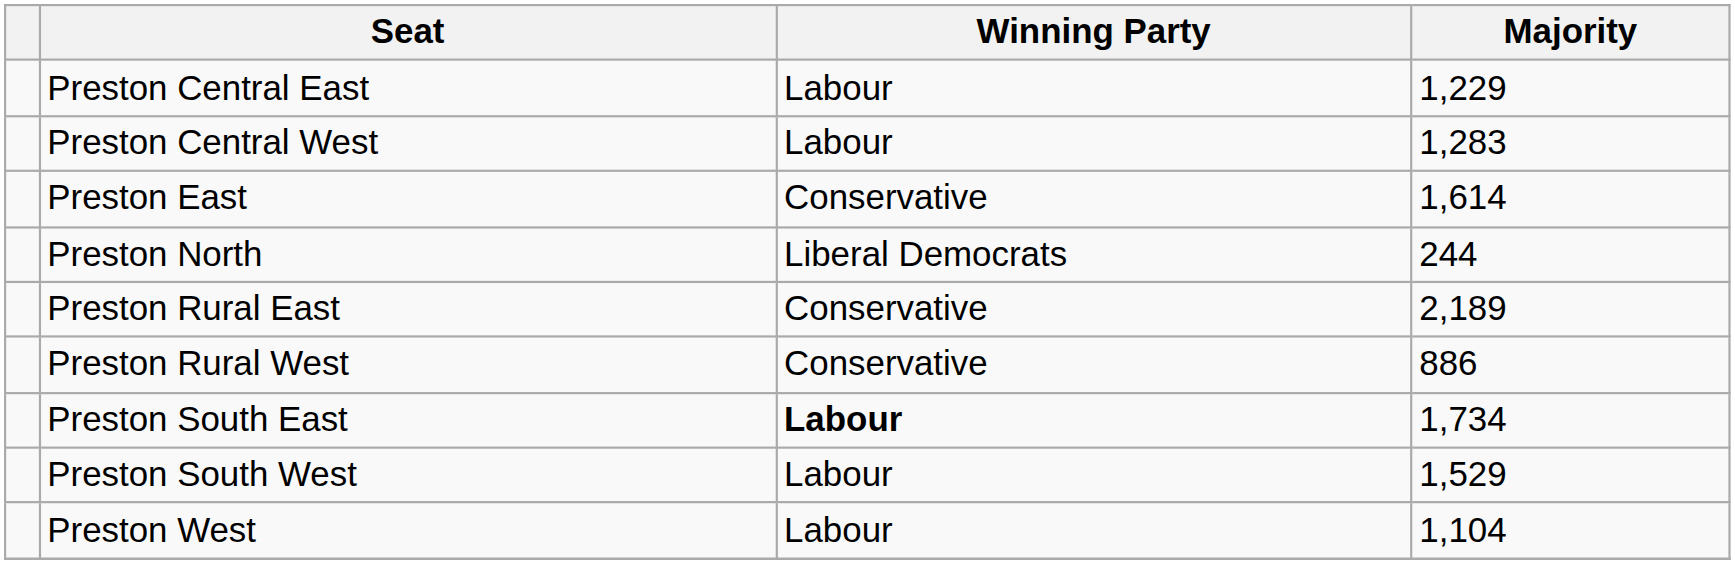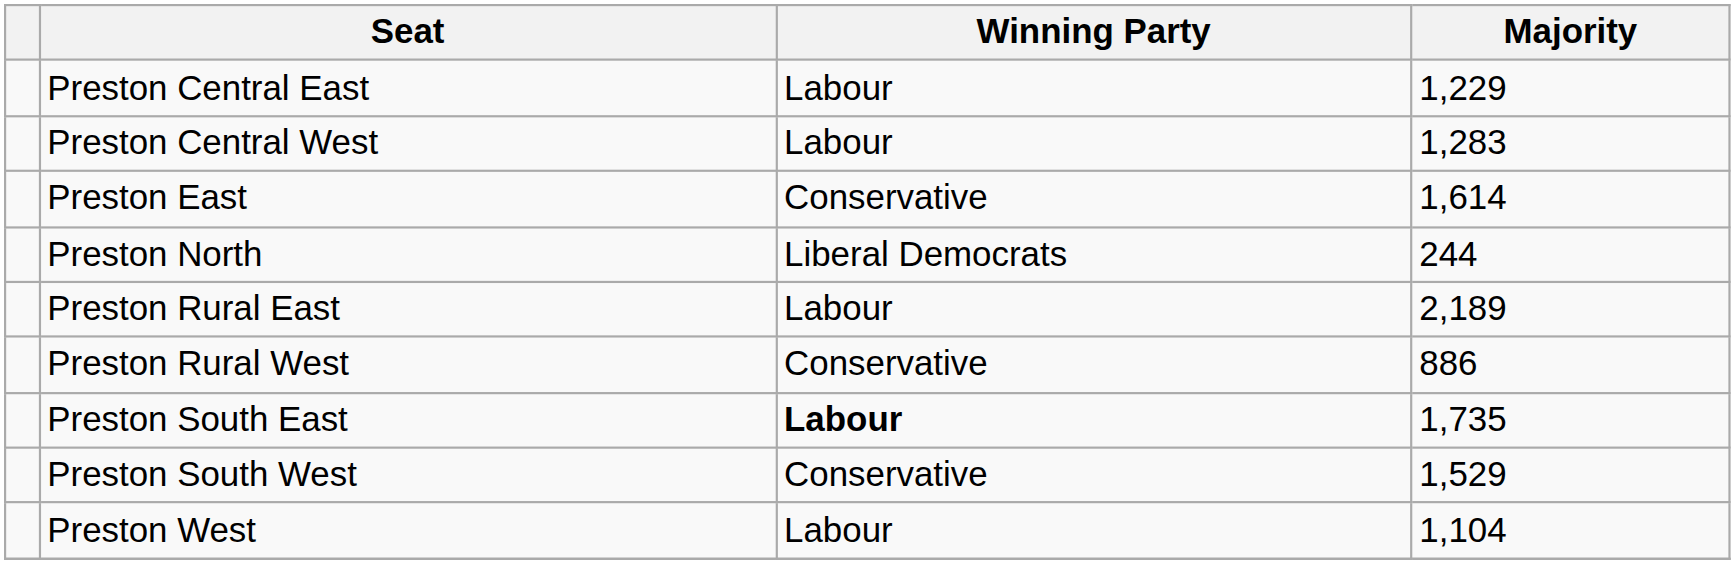Preston Rural East | Winning Party: Conservative -> Labour
Preston South East | Majority: 1,734 -> 1,735
Preston South West | Winning Party: Labour -> Conservative
